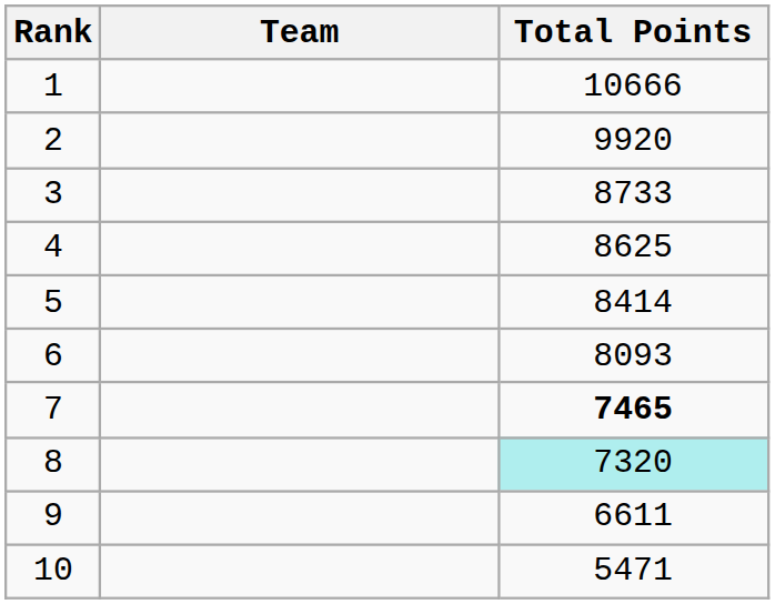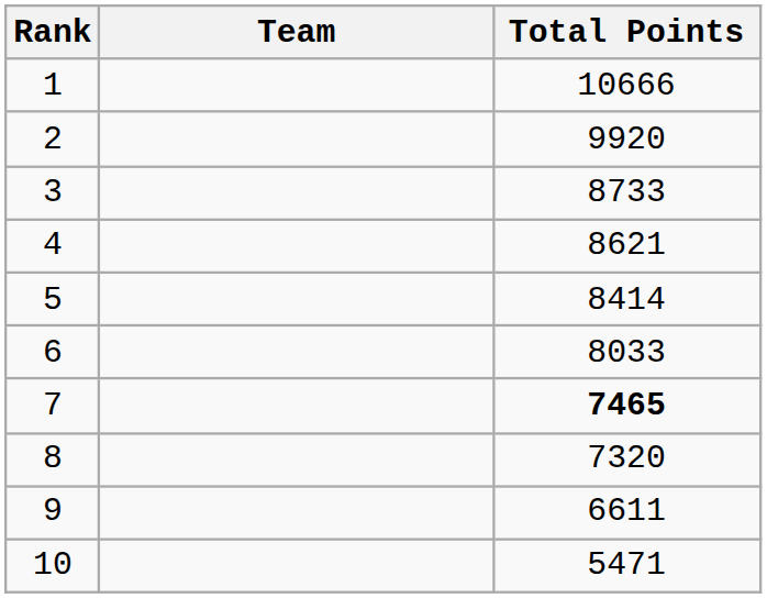4 | Total Points: 8625 -> 8621
6 | Total Points: 8093 -> 8033
8 | Total Points: paleturquoise background -> no background
